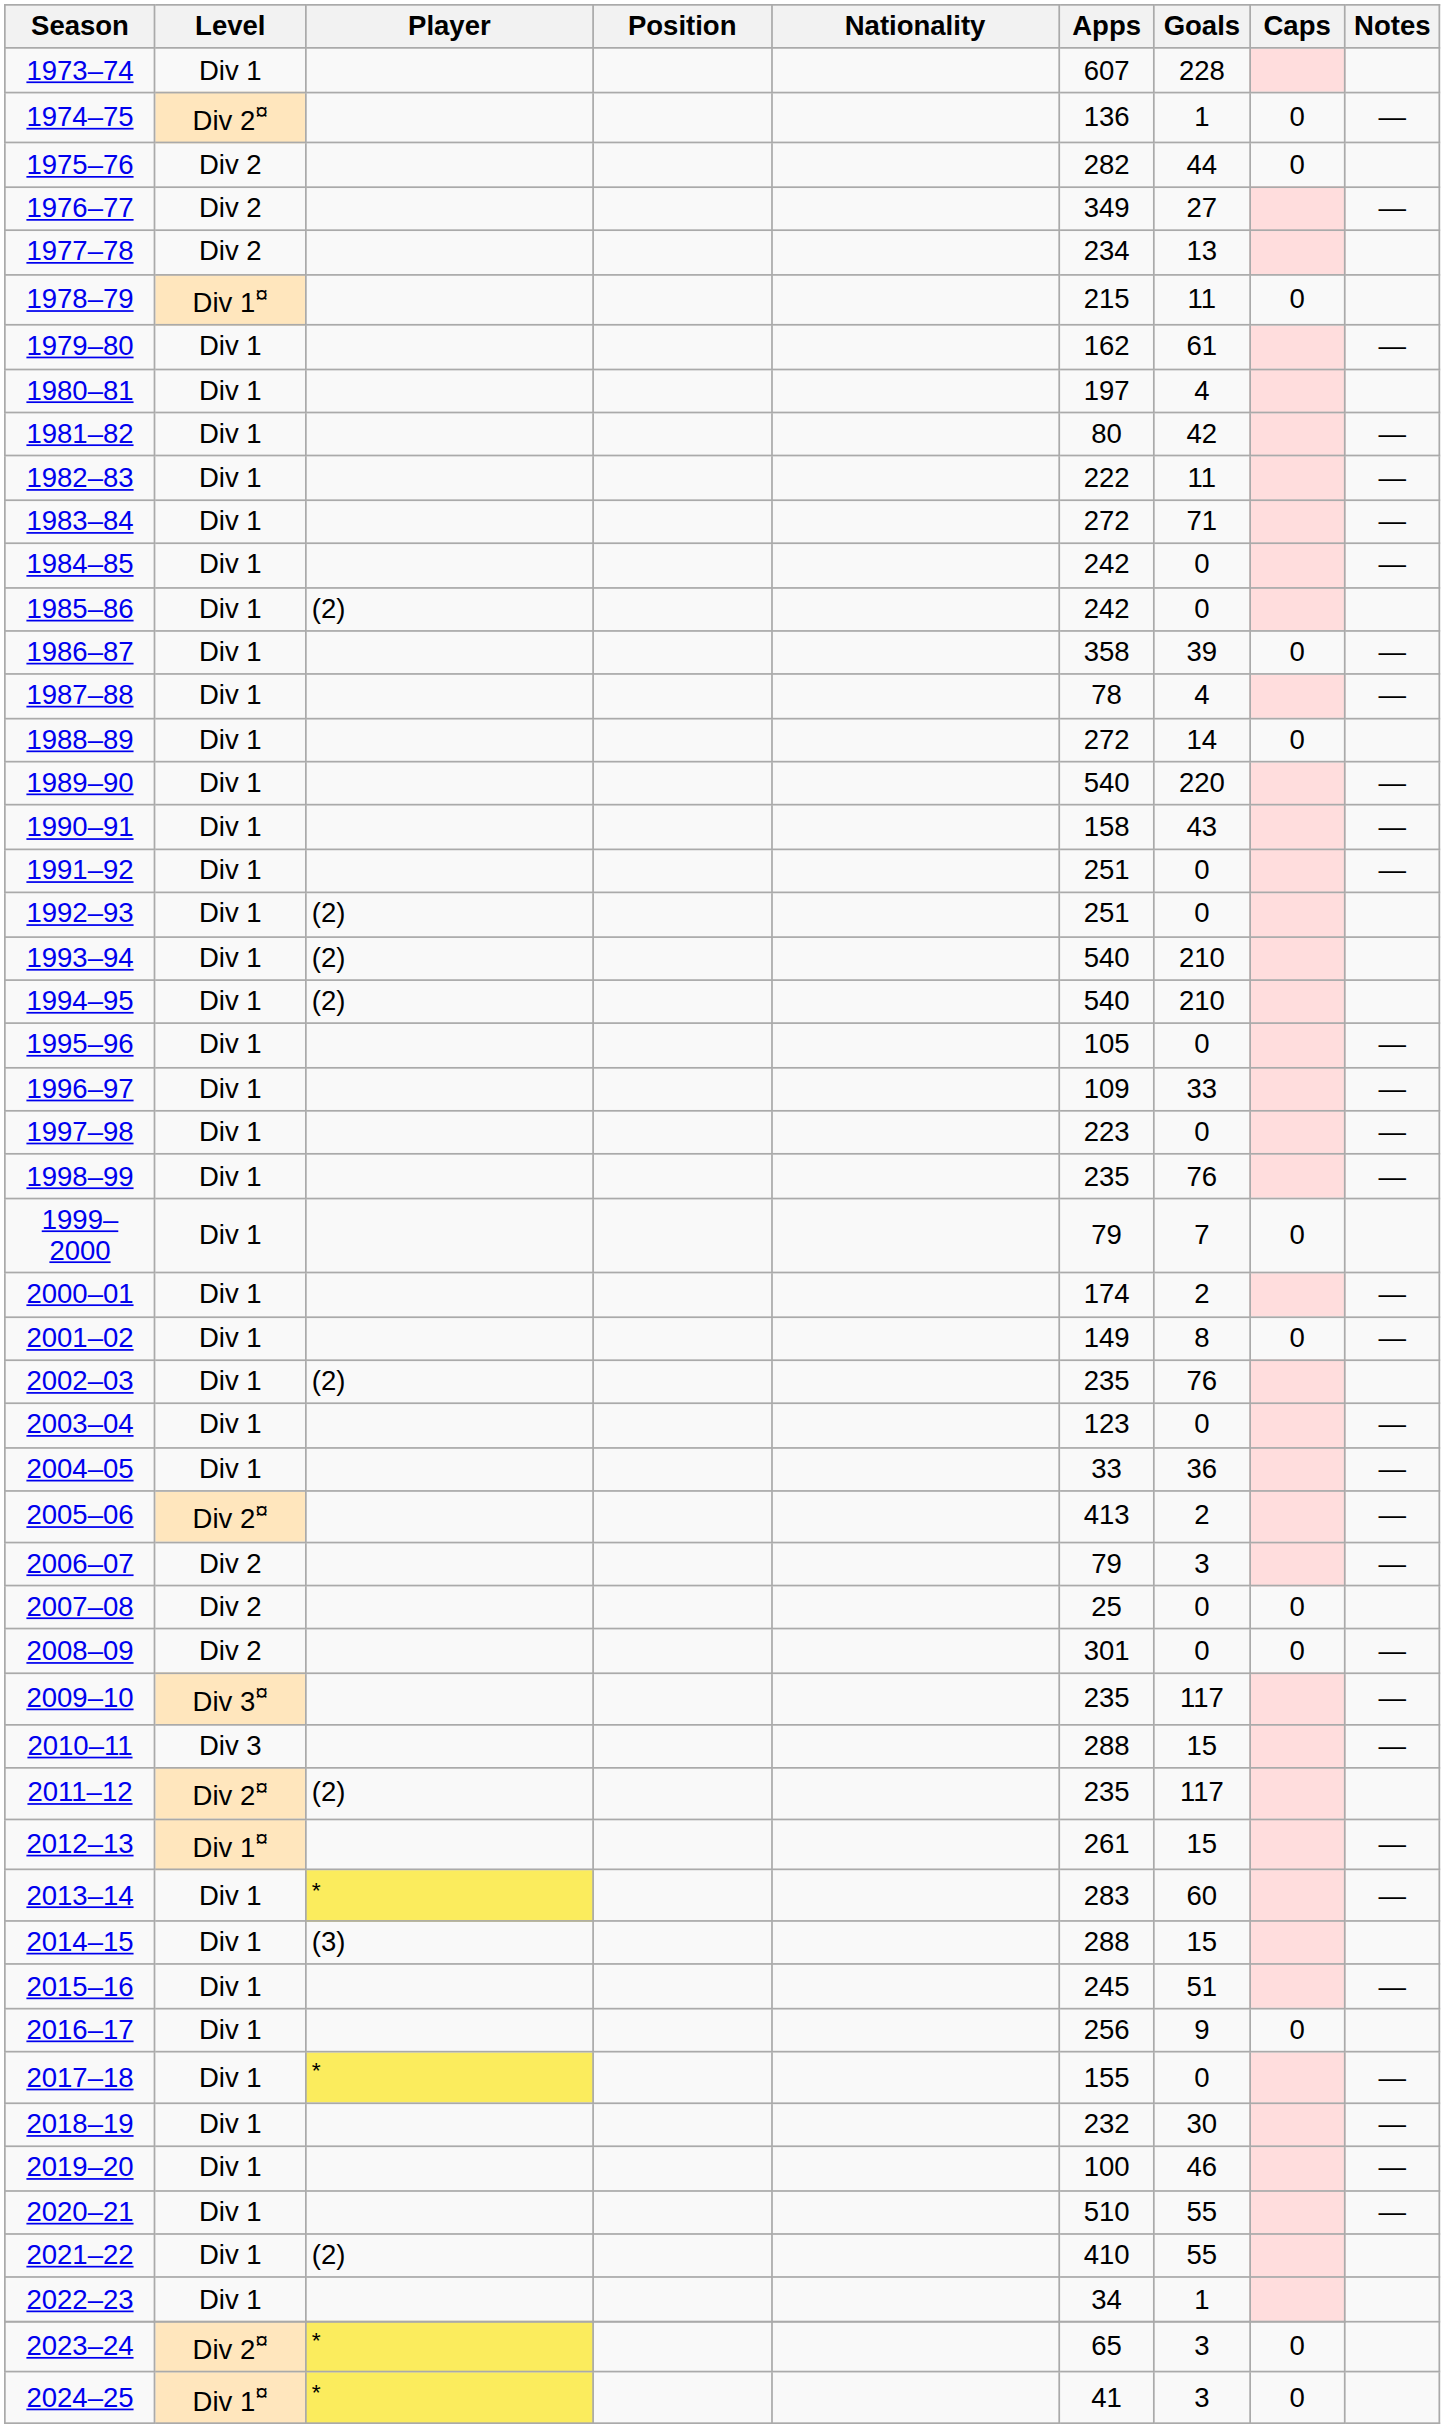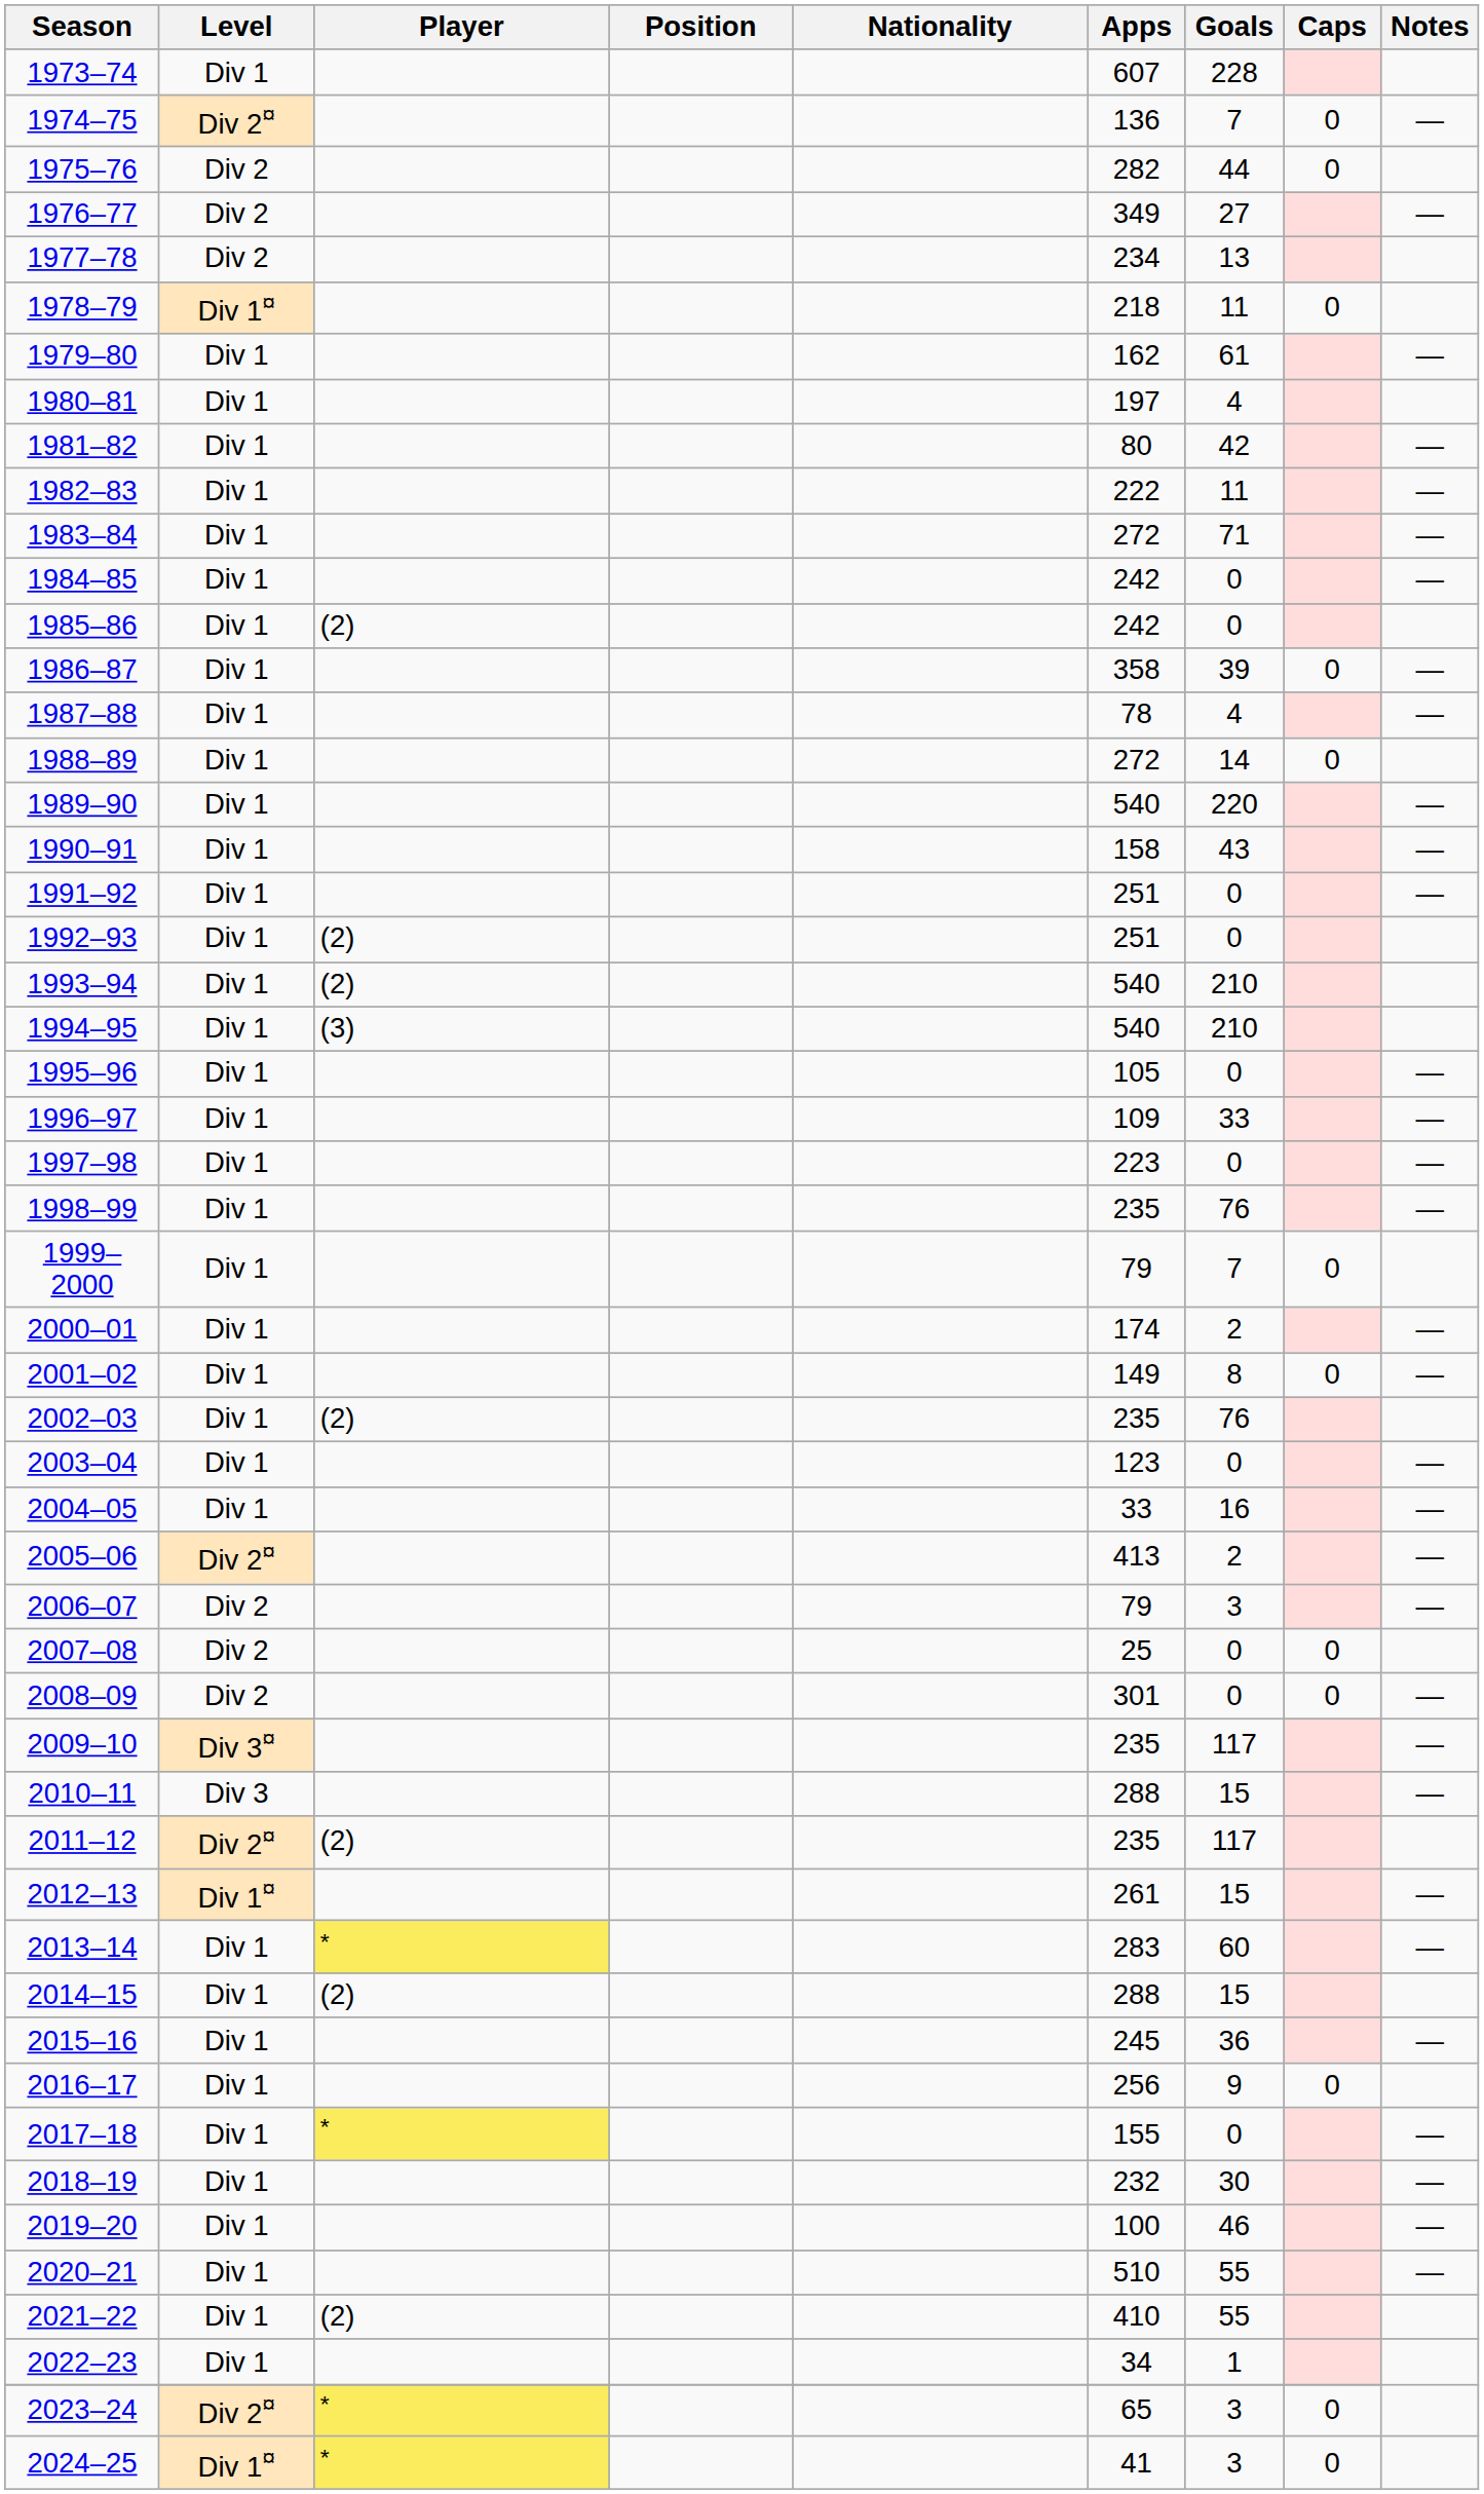1974–75 | Goals: 1 -> 7
1978–79 | Apps: 215 -> 218
1994–95 | Player: (2) -> (3)
2004–05 | Goals: 36 -> 16
2014–15 | Player: (3) -> (2)
2015–16 | Goals: 51 -> 36
